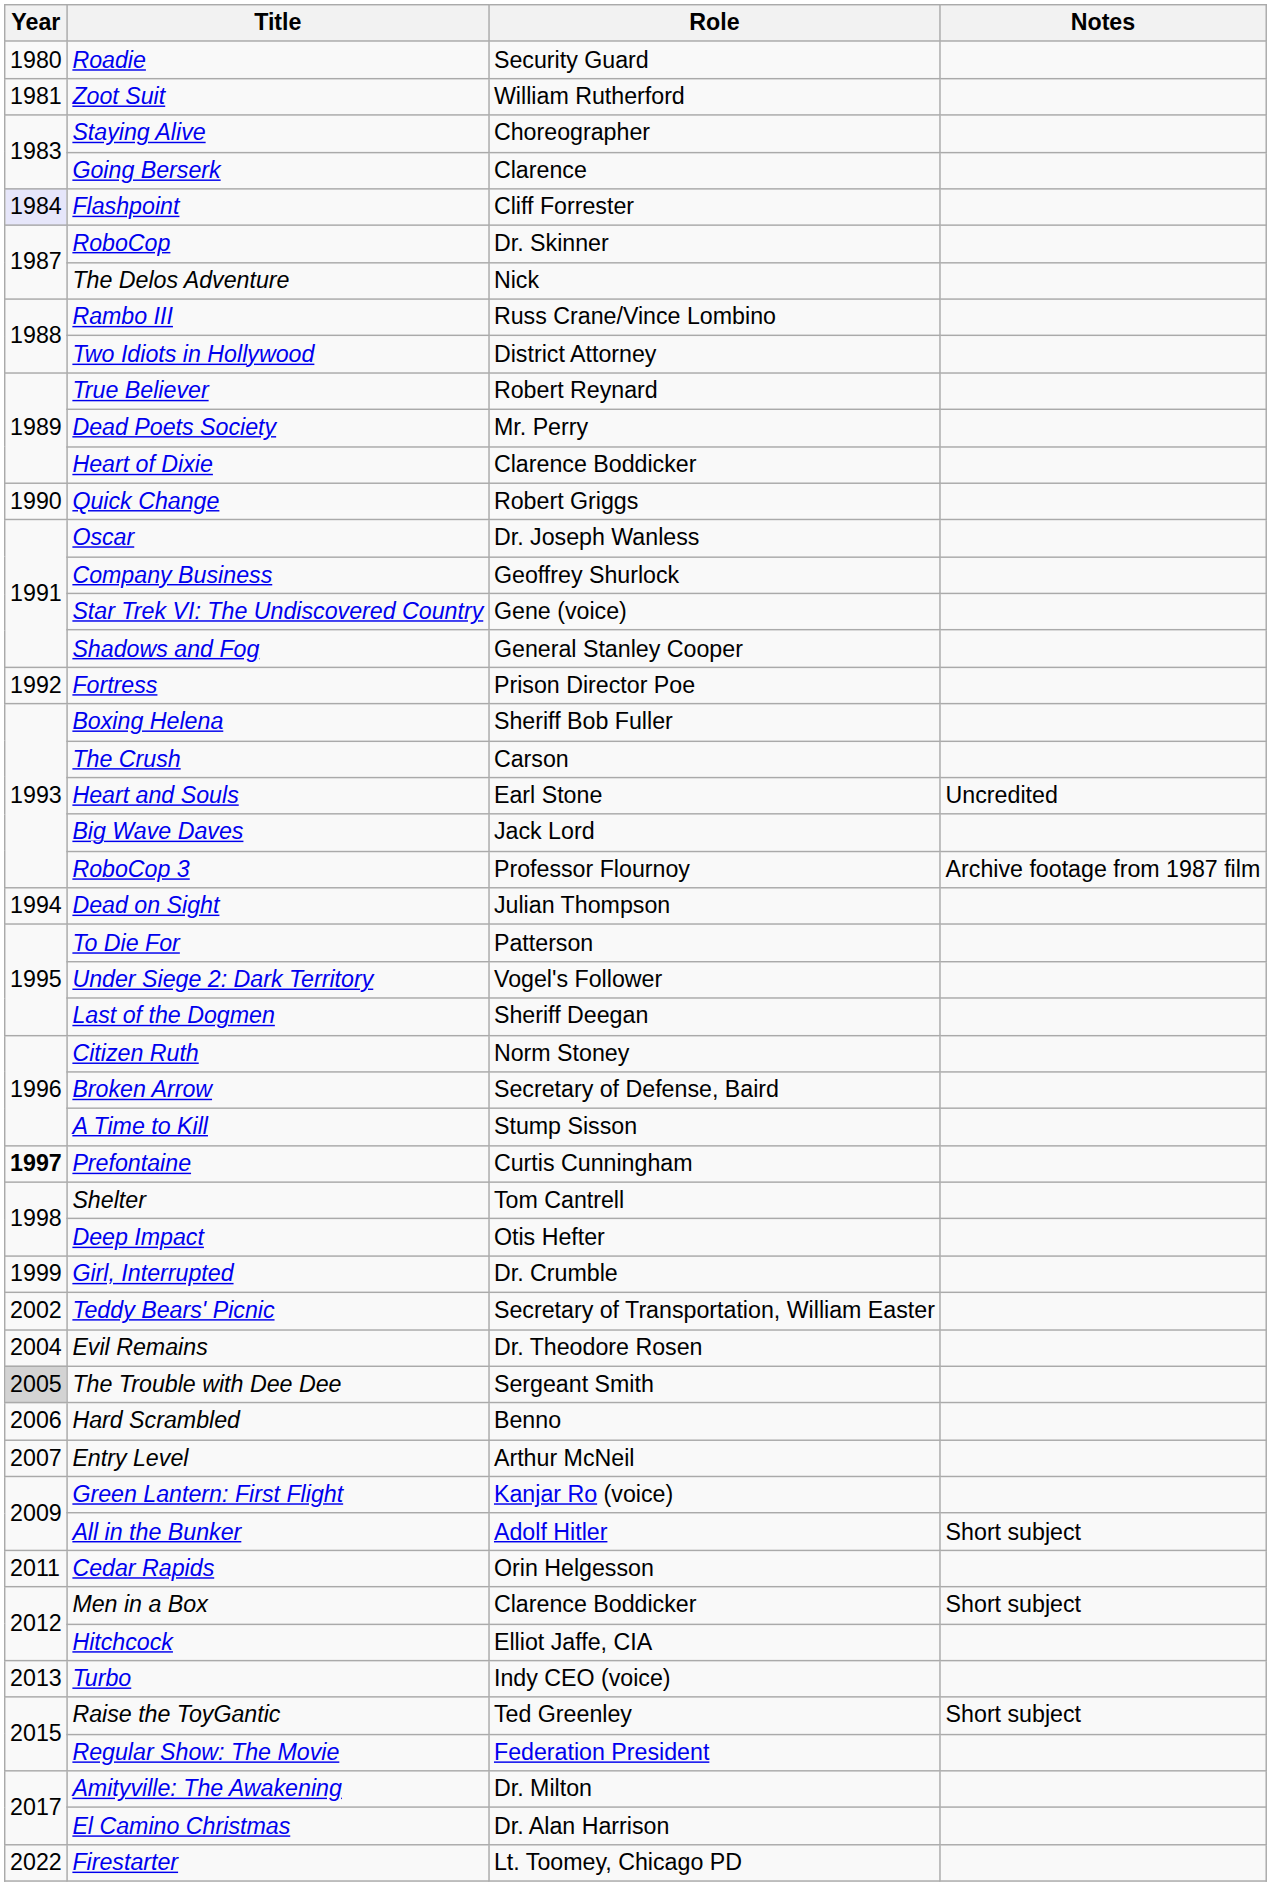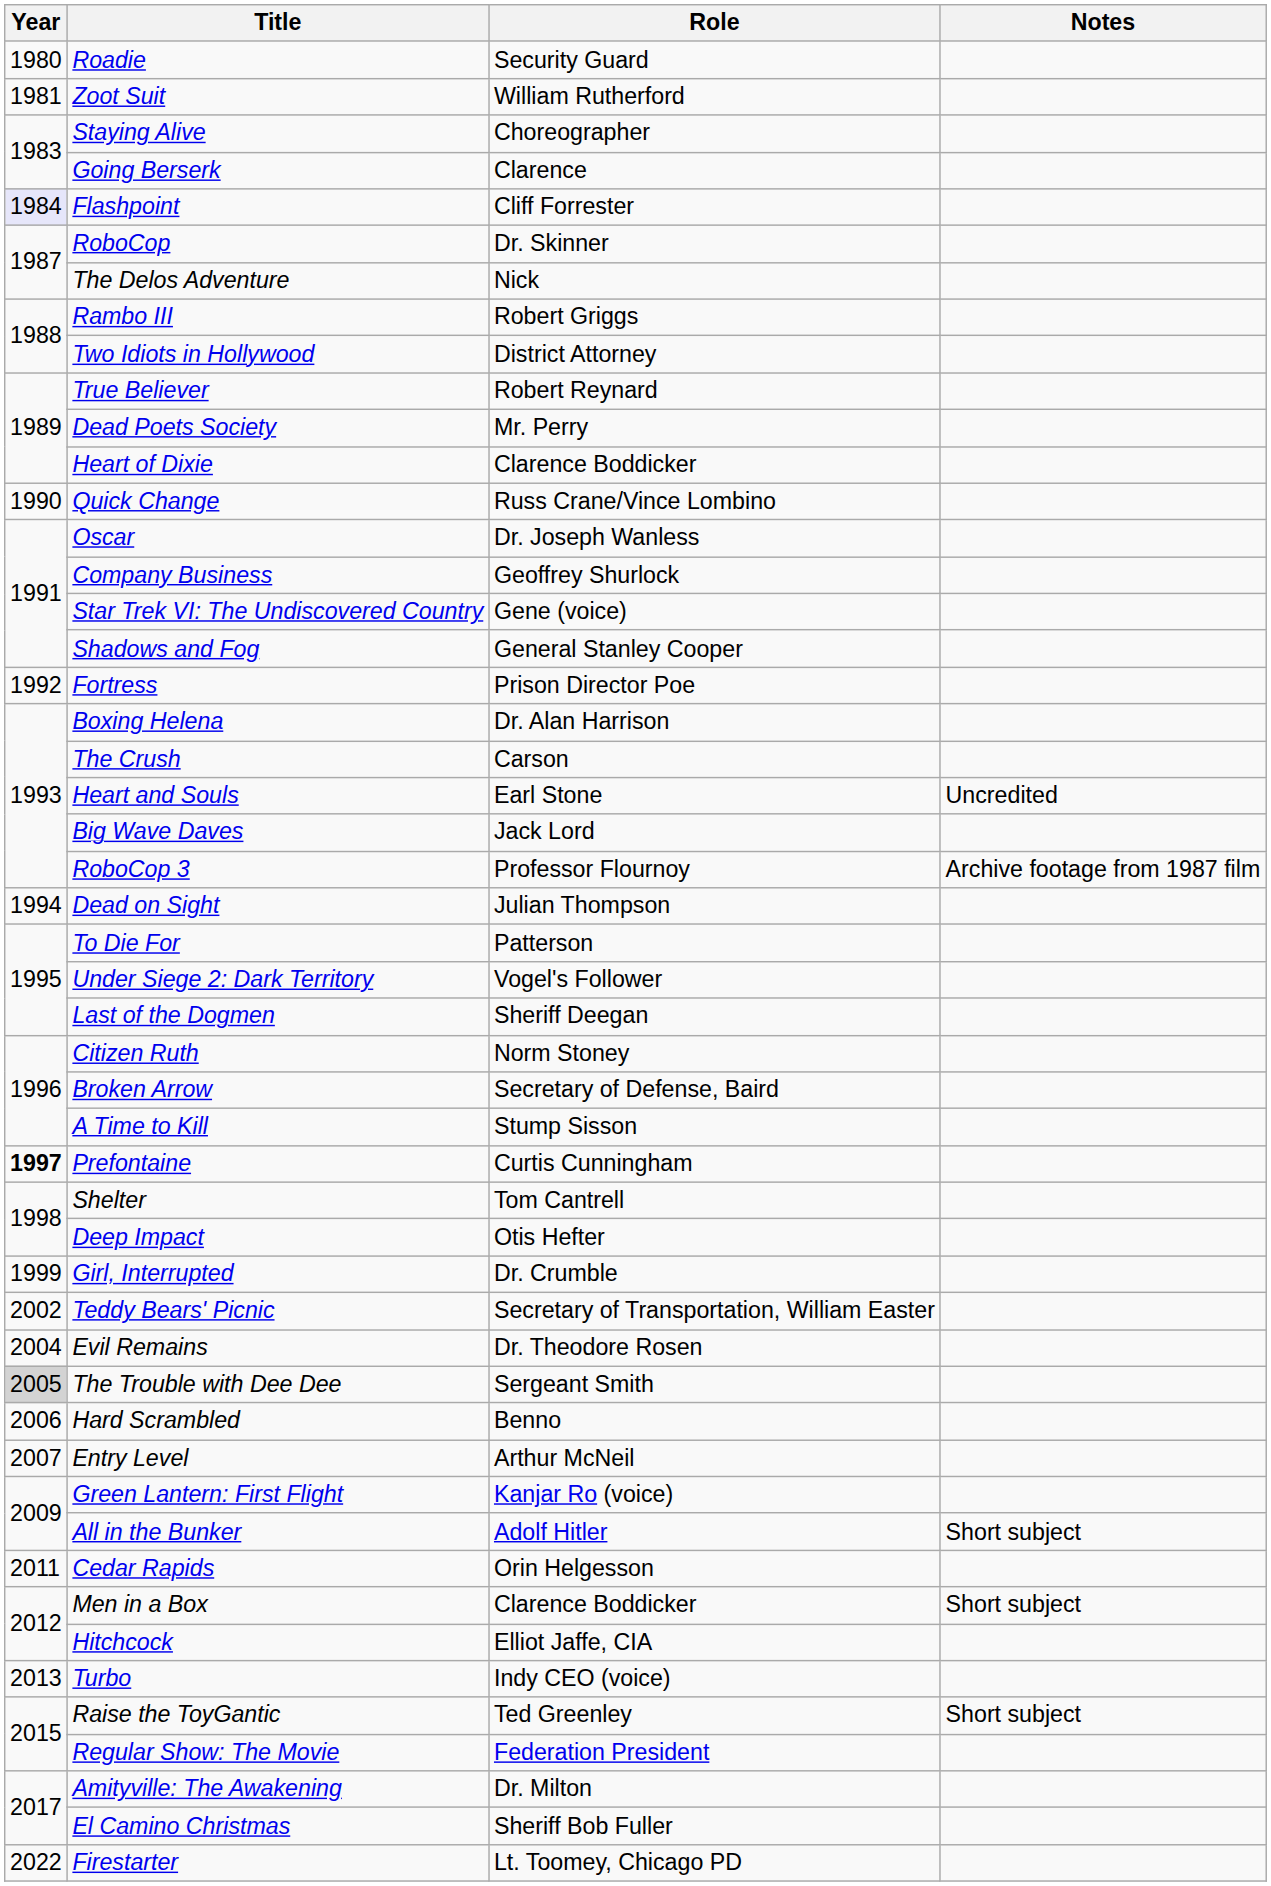Rambo III | Role: Russ Crane/Vince Lombino -> Robert Griggs
Quick Change | Role: Robert Griggs -> Russ Crane/Vince Lombino
Boxing Helena | Role: Sheriff Bob Fuller -> Dr. Alan Harrison
El Camino Christmas | Role: Dr. Alan Harrison -> Sheriff Bob Fuller
